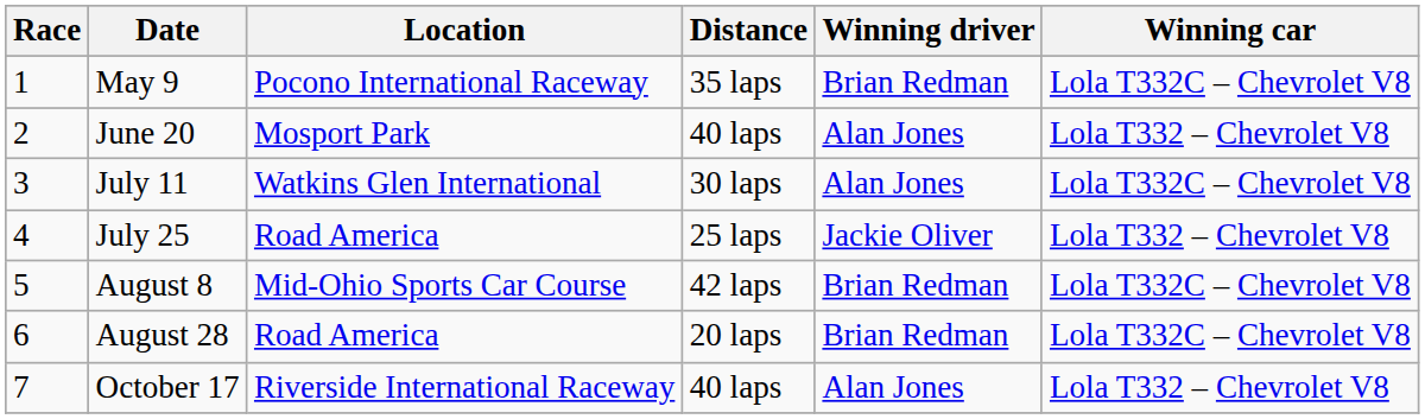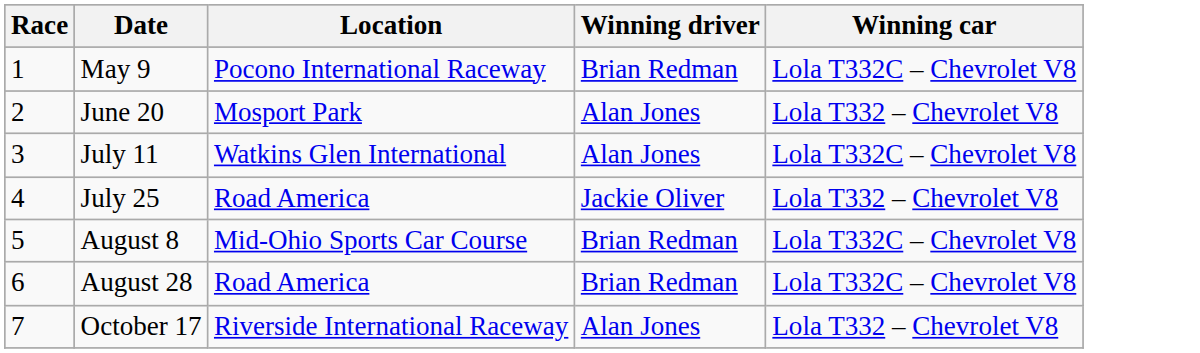- column: Distance | 35 laps | 40 laps | 30 laps | 25 laps | 42 laps | 20 laps | 40 laps
